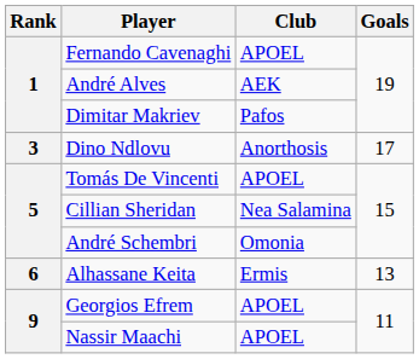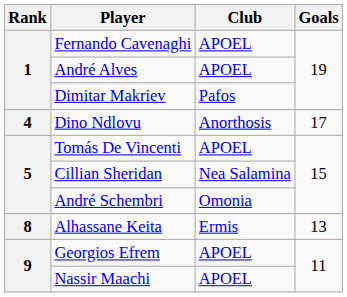André Alves | Club: AEK -> APOEL
Dino Ndlovu | Rank: 3 -> 4
Alhassane Keita | Rank: 6 -> 8
